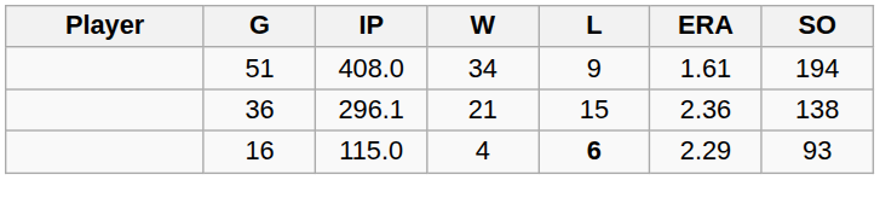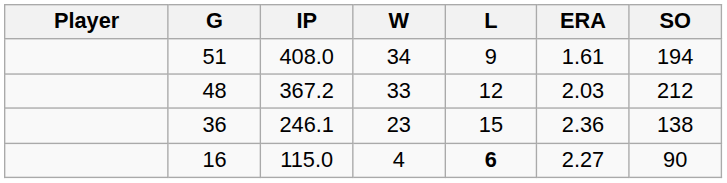+ row: 48 | 367.2 | 33 | 12 | 2.03 | 212
36 | IP: 296.1 -> 246.1
36 | W: 21 -> 23
16 | ERA: 2.29 -> 2.27
16 | SO: 93 -> 90
